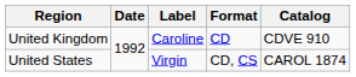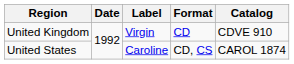United Kingdom | Label: Caroline -> Virgin
United States | Label: Virgin -> Caroline
